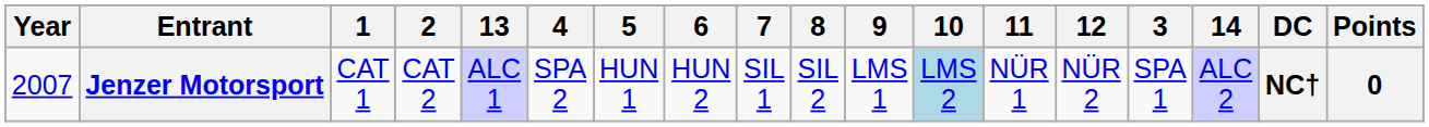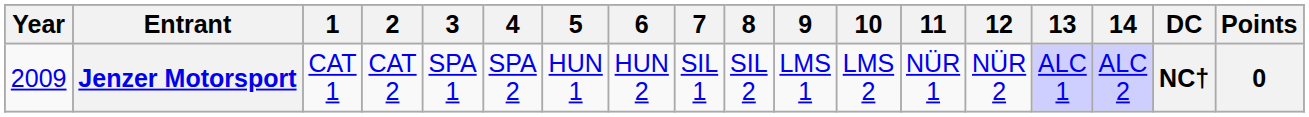columns swapped: 3 <-> 13
Jenzer Motorsport | Year: 2007 -> 2009
Jenzer Motorsport | 10: lightblue background -> no background
